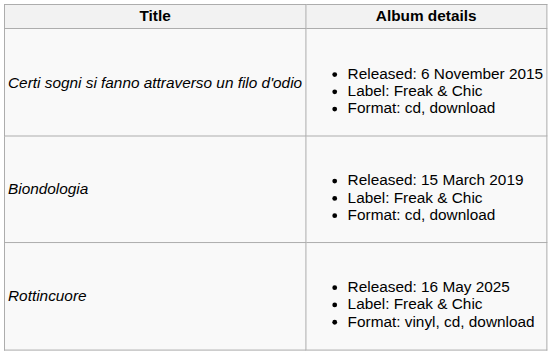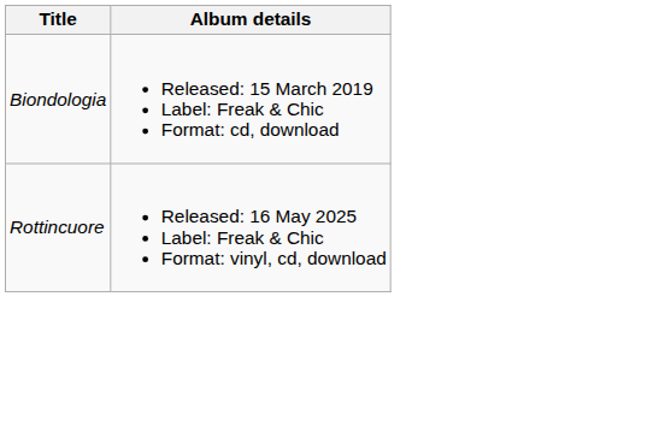- row: Certi sogni si fanno attraverso un filo d'odio | Released: 6 November 2015 Label: Freak & Chic Format: cd, download
